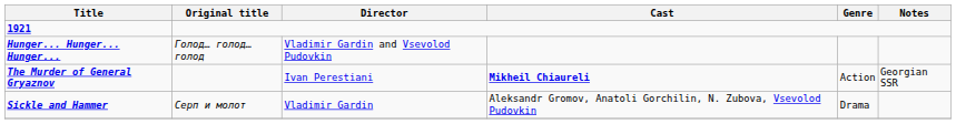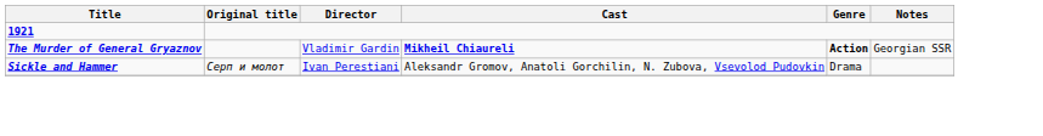- row: Hunger... Hunger... Hunger... | Голод… голод… голод | Vladimir Gardin and Vsevolod Pudovkin
The Murder of General Gryaznov | Director: Ivan Perestiani -> Vladimir Gardin
The Murder of General Gryaznov | Genre: normal -> bold
Sickle and Hammer | Director: Vladimir Gardin -> Ivan Perestiani
